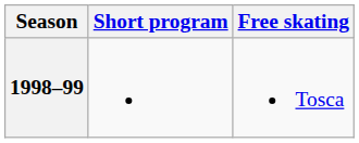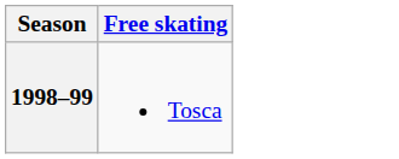- column: Short program
